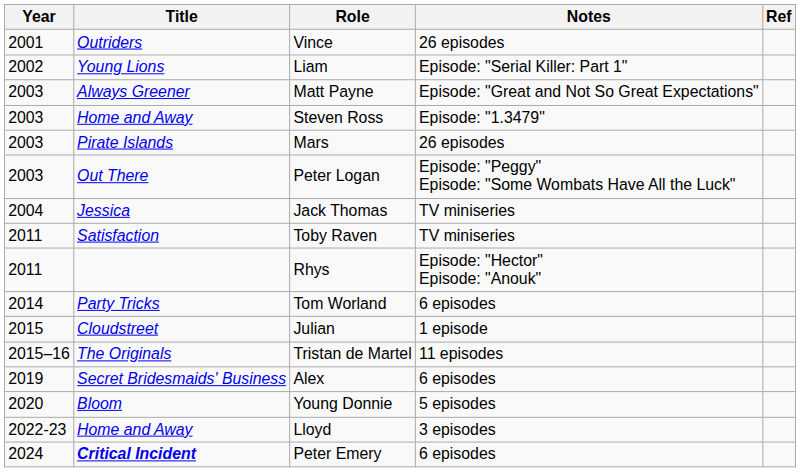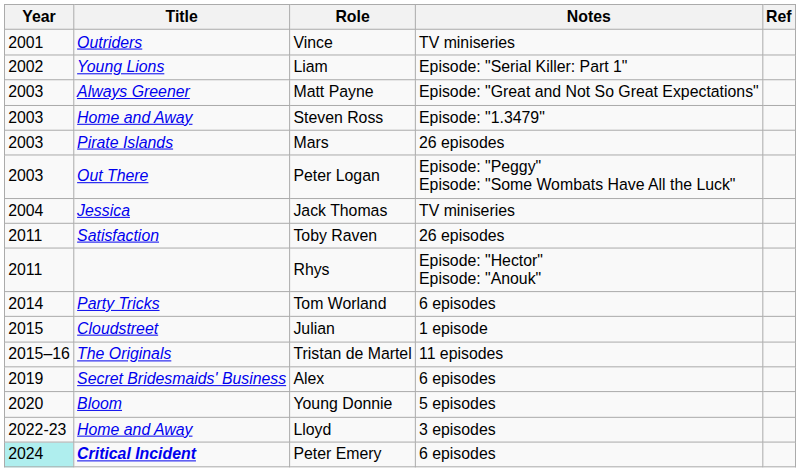Vince | Notes: 26 episodes -> TV miniseries
Toby Raven | Notes: TV miniseries -> 26 episodes
Peter Emery | Year: no background -> paleturquoise background
